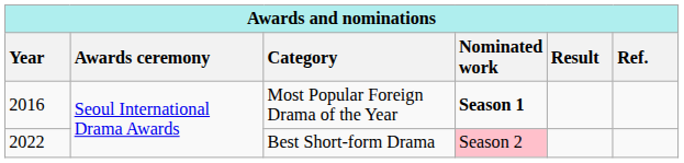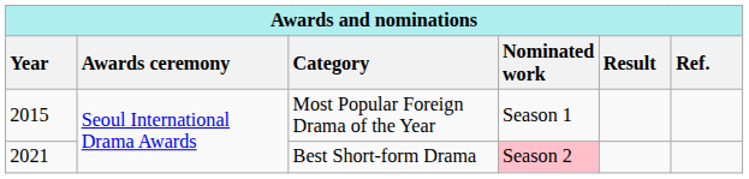Most Popular Foreign Drama of the Year | Year: 2016 -> 2015
Most Popular Foreign Drama of the Year | Nominated work: bold -> normal
Best Short-form Drama | Year: 2022 -> 2021
